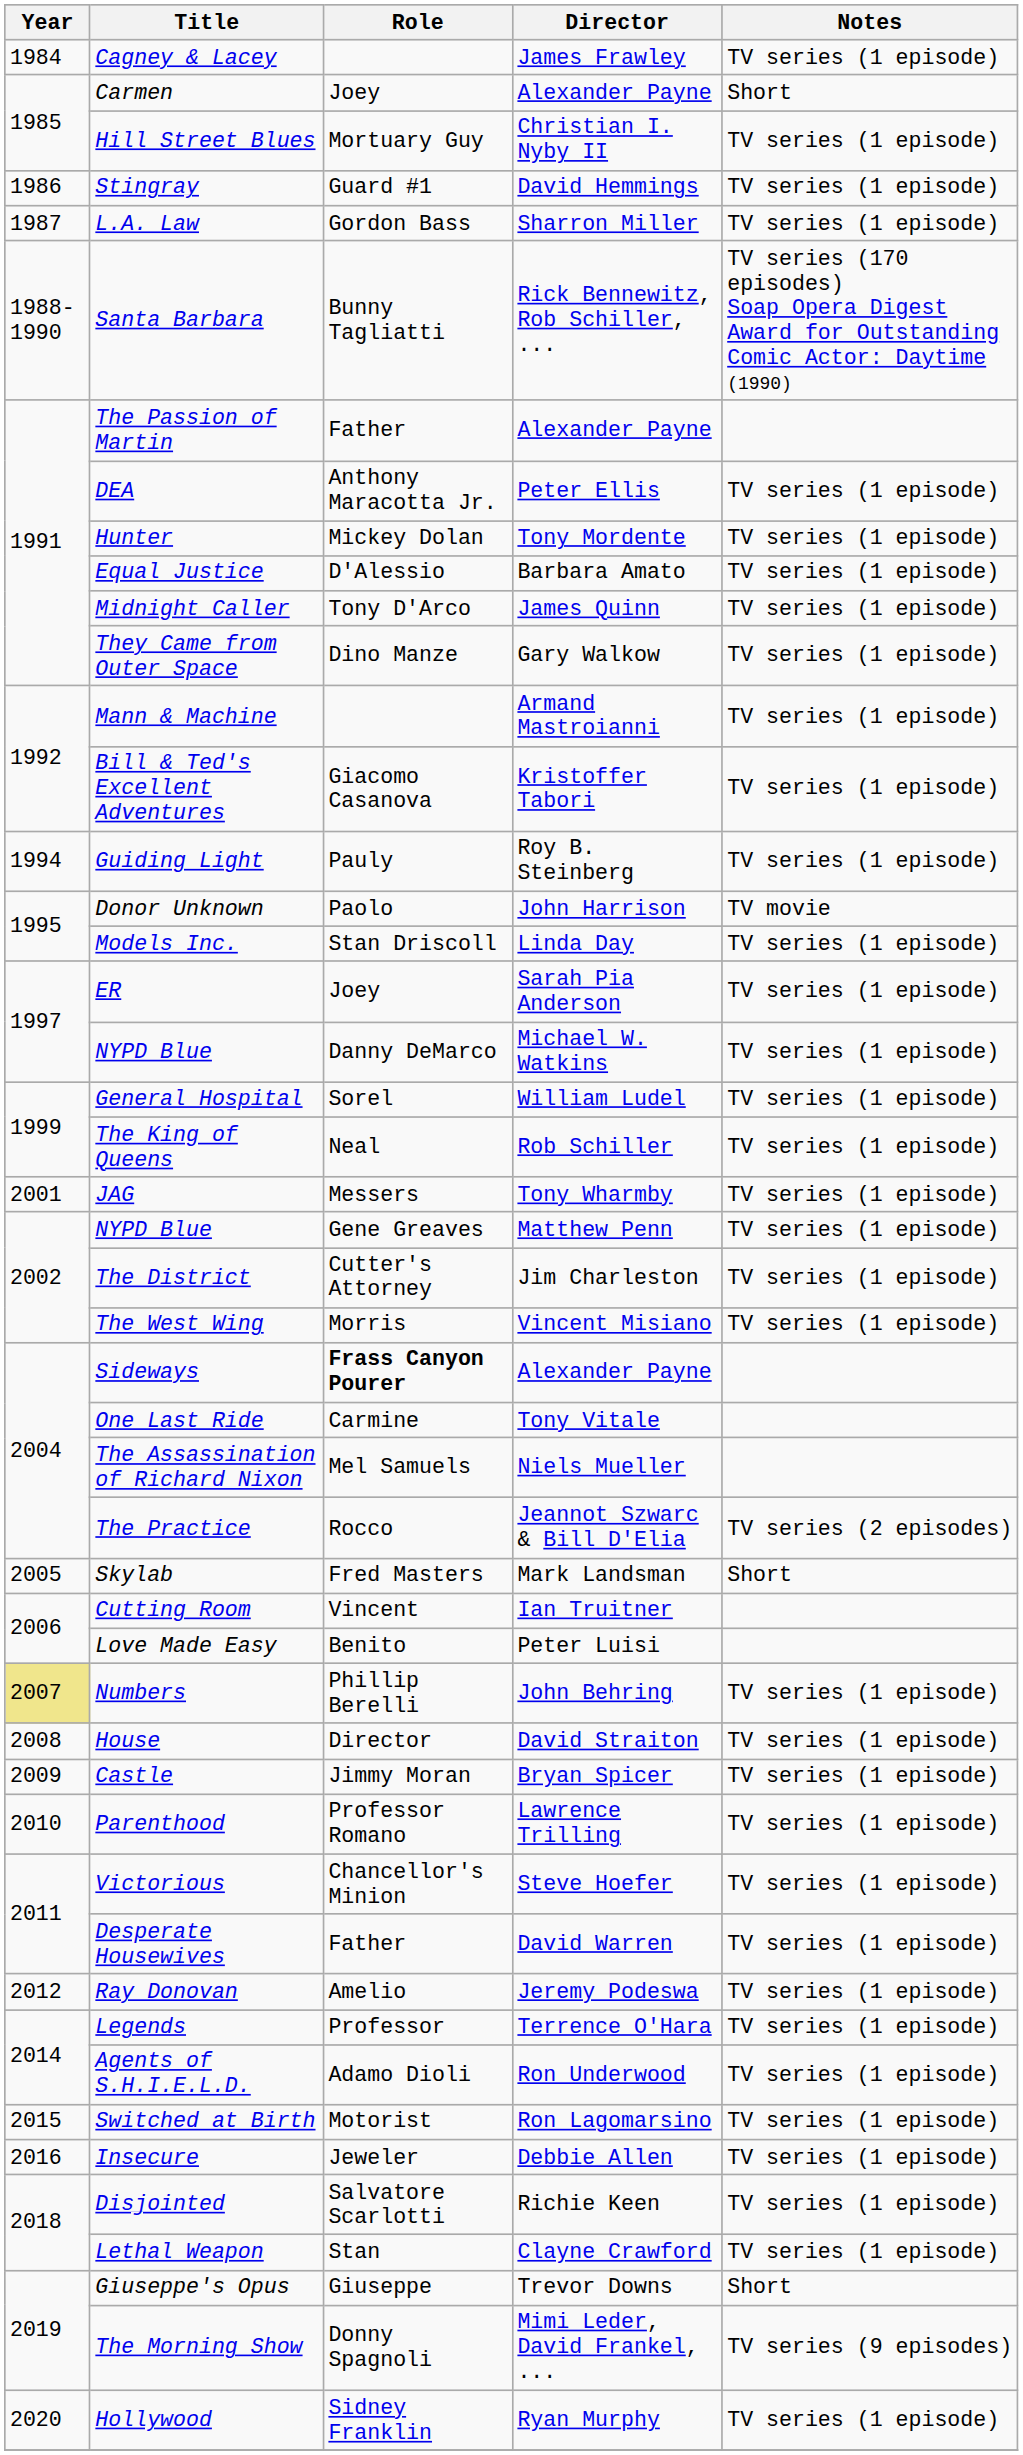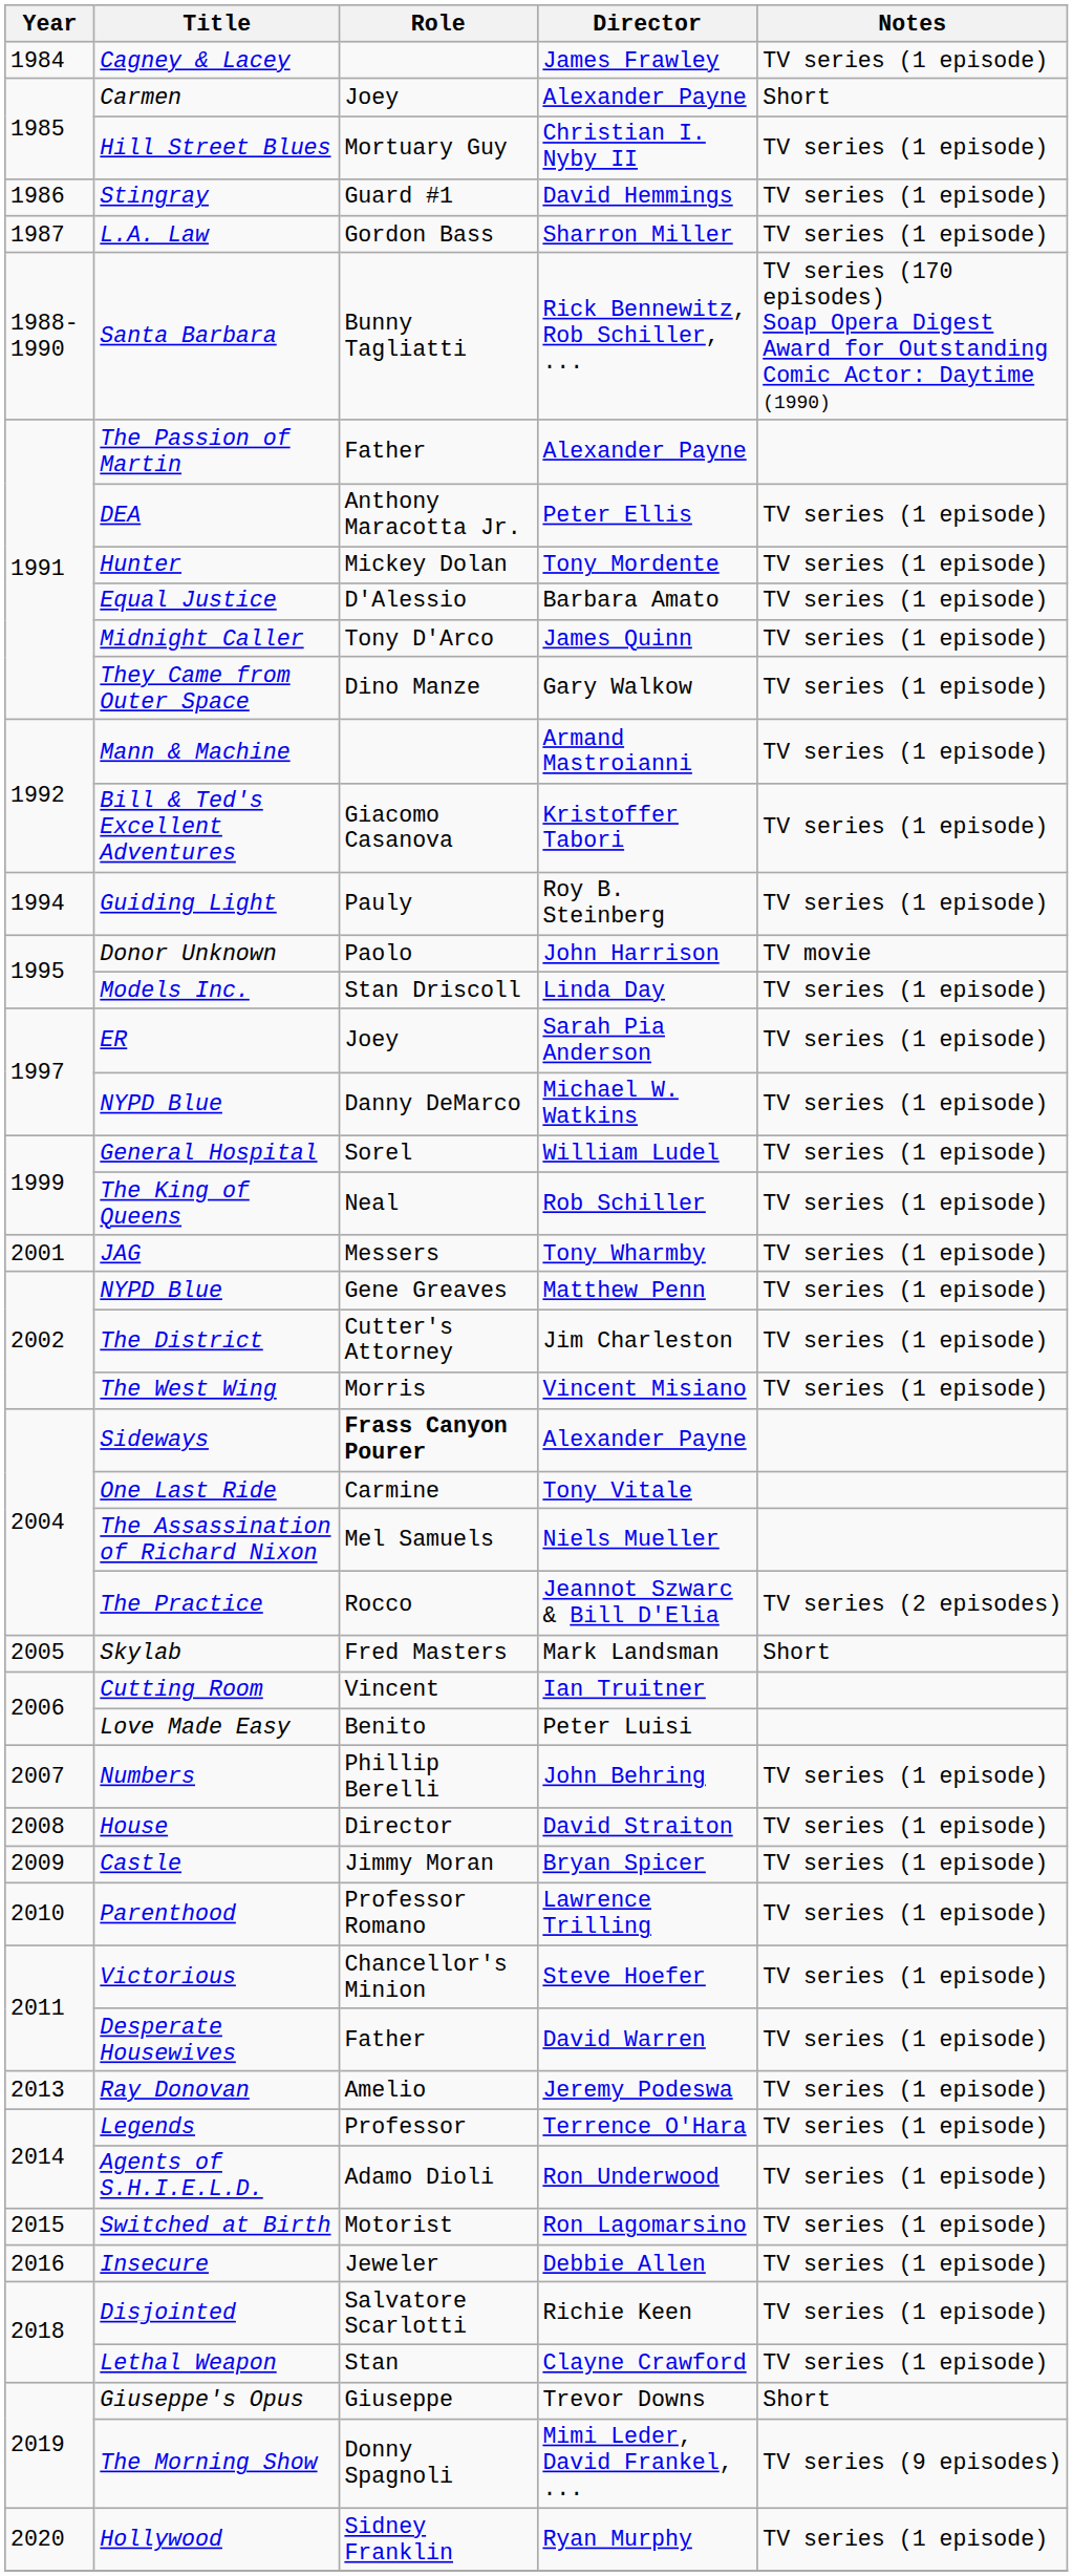Numbers | Year: khaki background -> no background
Ray Donovan | Year: 2012 -> 2013
